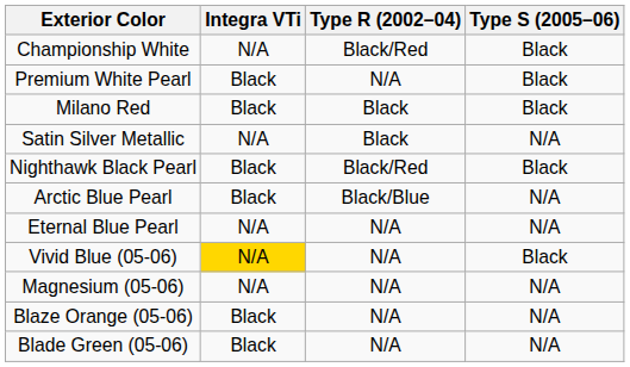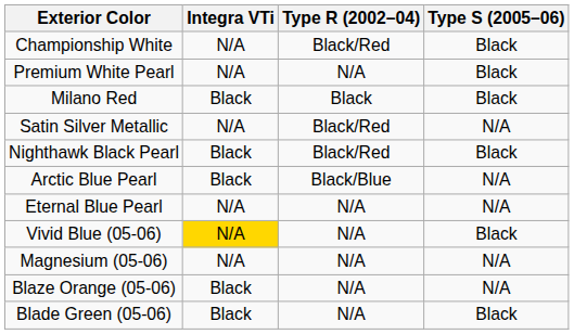Premium White Pearl | Integra VTi: Black -> N/A
Satin Silver Metallic | Type R (2002–04): Black -> Black/Red
Blade Green (05-06) | Type S (2005–06): N/A -> Black
